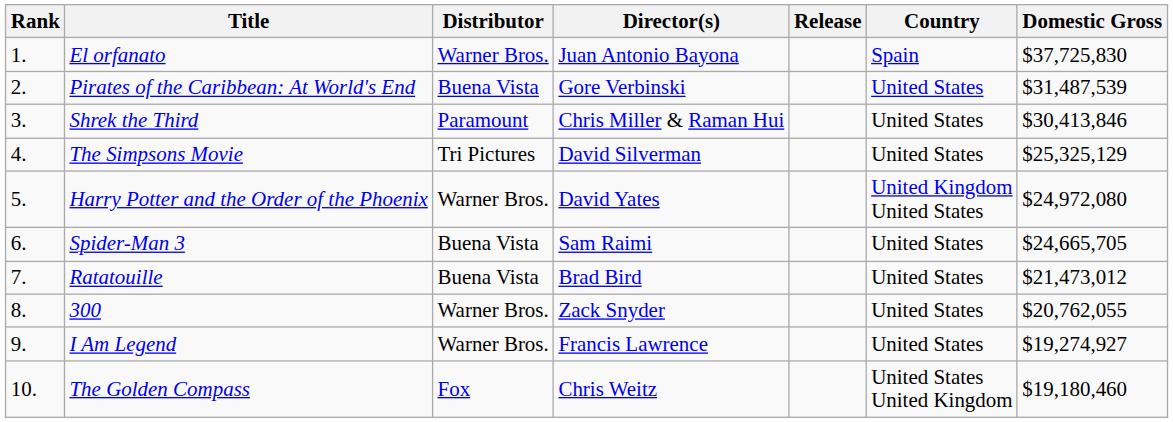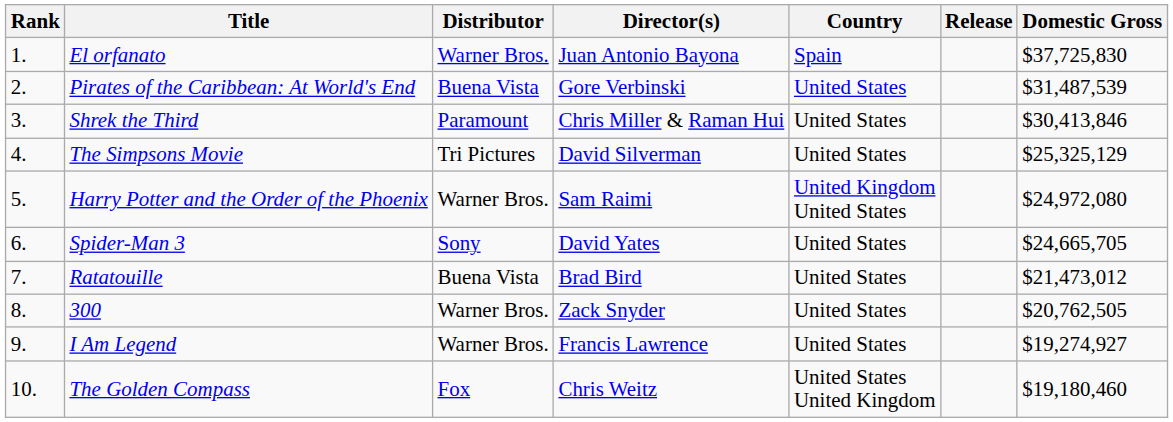columns swapped: Release <-> Country
Harry Potter and the Order of the Phoenix | Director(s): David Yates -> Sam Raimi
Spider-Man 3 | Distributor: Buena Vista -> Sony
Spider-Man 3 | Director(s): Sam Raimi -> David Yates
300 | Domestic Gross: $20,762,055 -> $20,762,505
